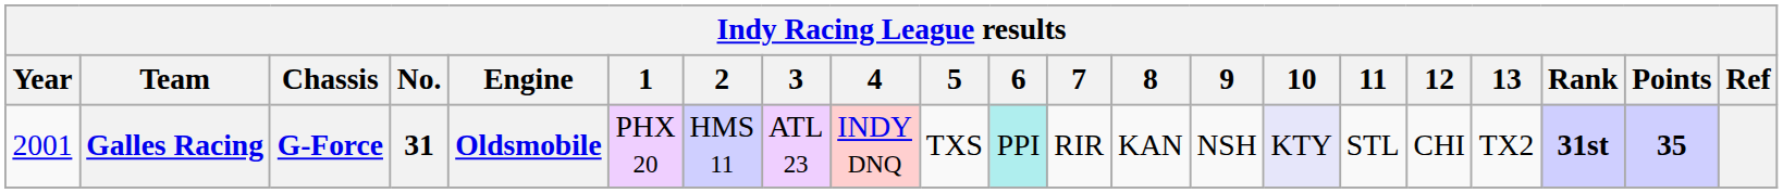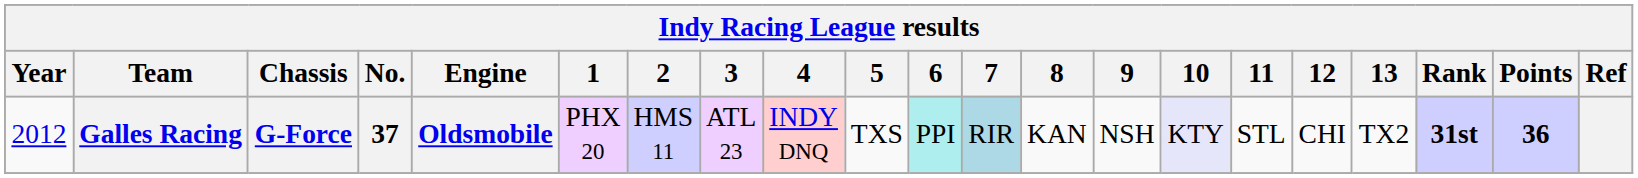Galles Racing | Year: 2001 -> 2012
Galles Racing | No.: 31 -> 37
Galles Racing | 7: no background -> lightblue background
Galles Racing | Points: 35 -> 36
